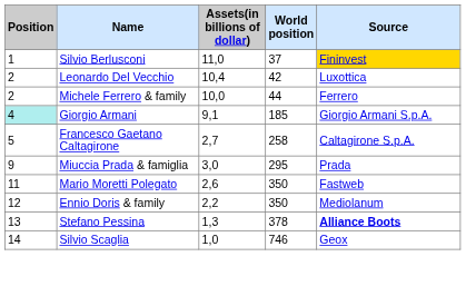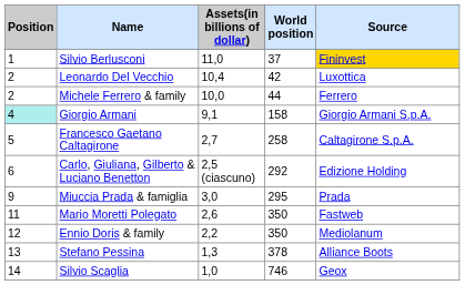Giorgio Armani | World position: 185 -> 158
+ row: 6 | Carlo, Giuliana, Gilberto & Luciano Benetton | 2,5 (ciascuno) | 292 | Edizione Holding
Stefano Pessina | Source: bold -> normal
